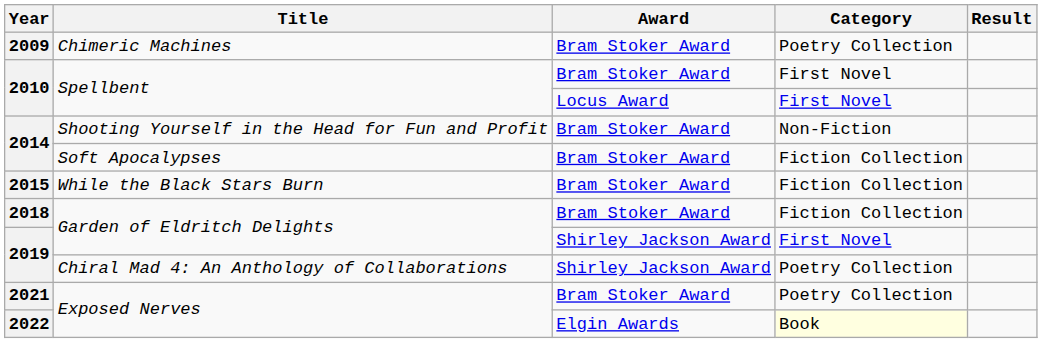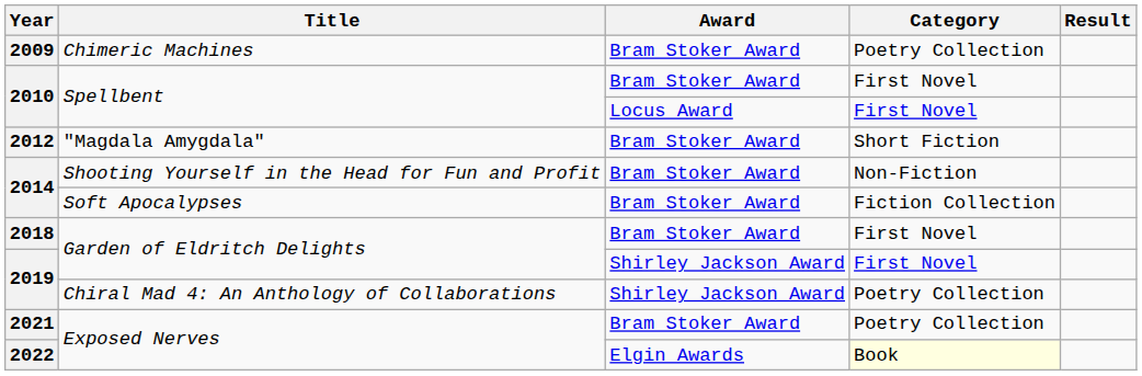+ row: 2012 | "Magdala Amygdala" | Bram Stoker Award | Short Fiction
- row: 2015 | While the Black Stars Burn | Bram Stoker Award | Fiction Collection
2018 | Category: Fiction Collection -> First Novel
